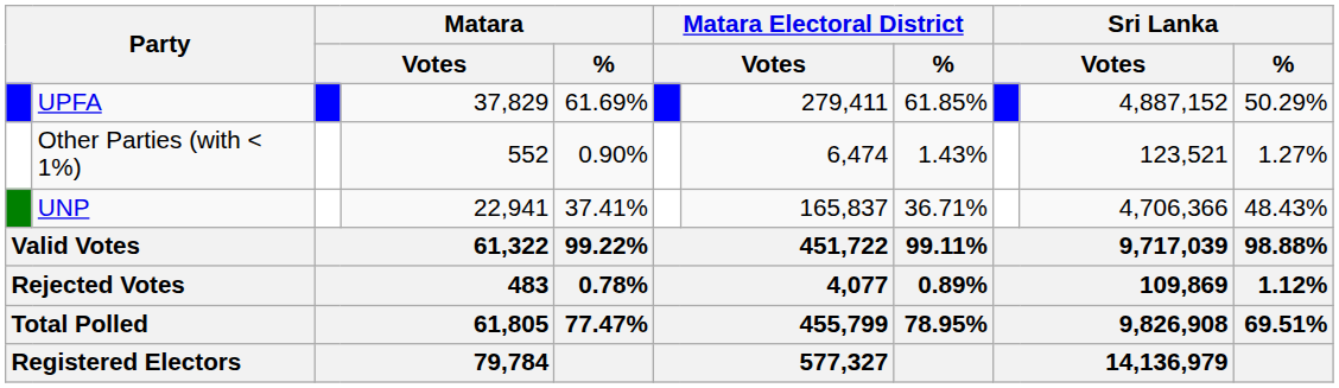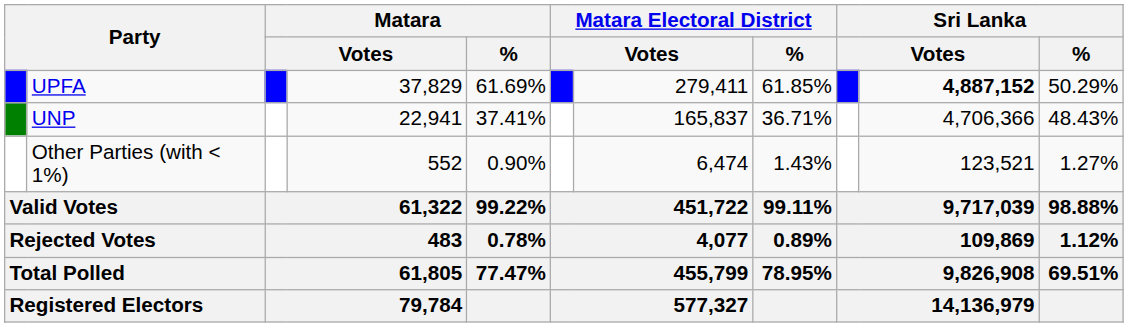UPFA | column 10: normal -> bold
rows swapped: UNP <-> Other Parties (with < 1%)
